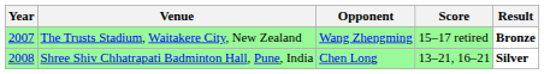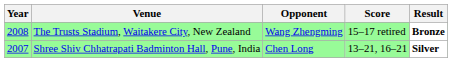The Trusts Stadium, Waitakere City, New Zealand | Year: 2007 -> 2008
Shree Shiv Chhatrapati Badminton Hall, Pune, India | Year: 2008 -> 2007
